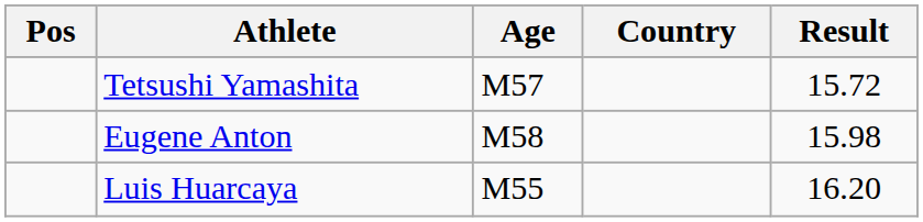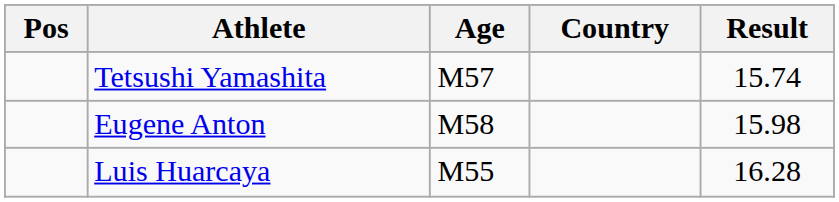Tetsushi Yamashita | Result: 15.72 -> 15.74
Luis Huarcaya | Result: 16.20 -> 16.28
